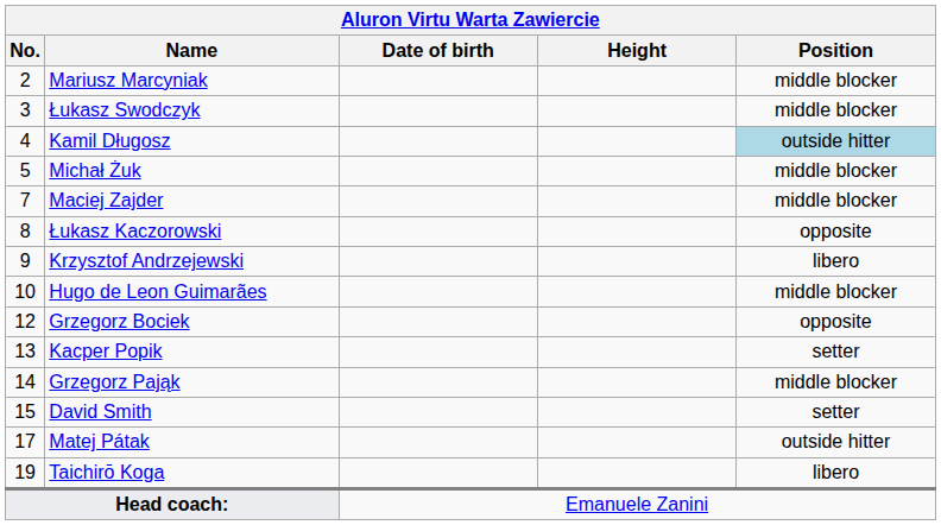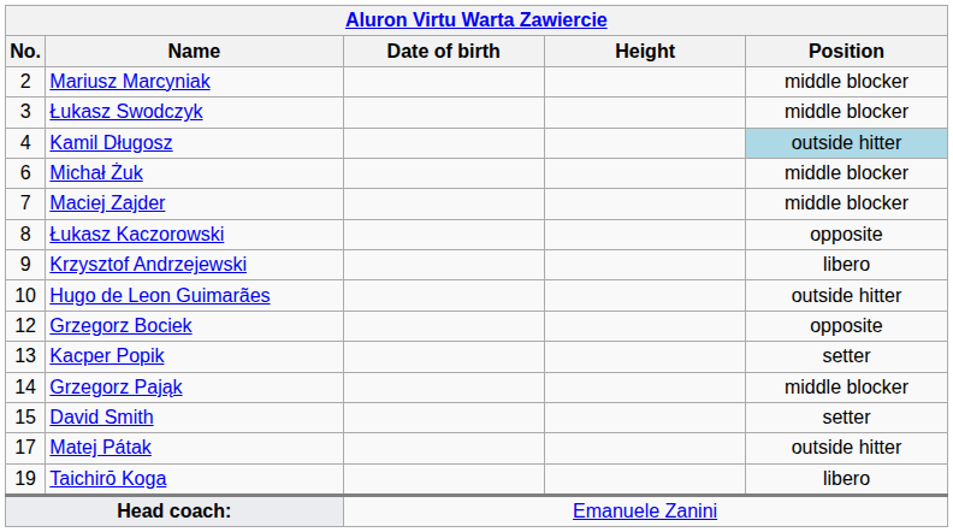Michał Żuk | No.: 5 -> 6
Hugo de Leon Guimarães | Position: middle blocker -> outside hitter
